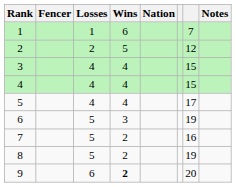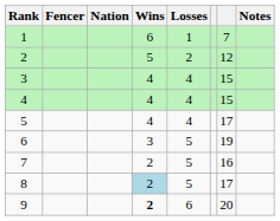columns swapped: Nation <-> Losses
8 | Wins: no background -> lightblue background
8 | column 7: 19 -> 17
